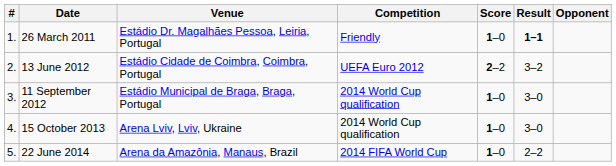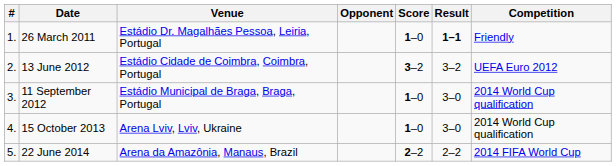columns swapped: Opponent <-> Competition
13 June 2012 | Score: 2–2 -> 3–2
22 June 2014 | Score: 1–0 -> 2–2
